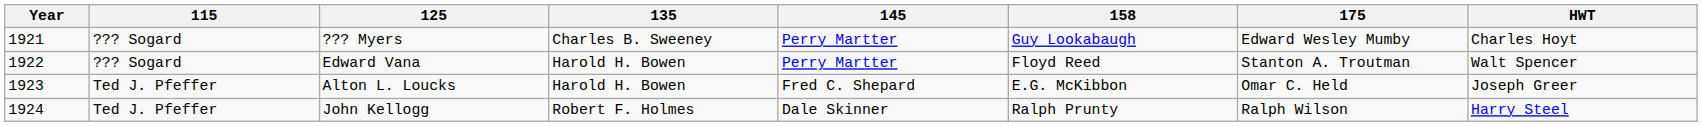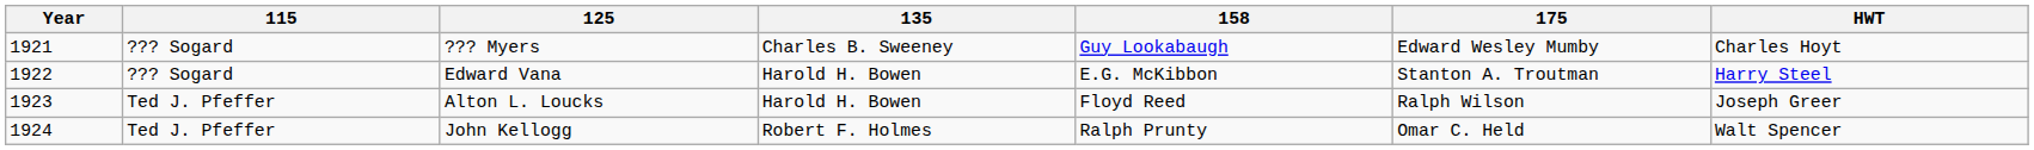- column: 145 | Perry Martter | Perry Martter | Fred C. Shepard | Dale Skinner
Edward Vana | 158: Floyd Reed -> E.G. McKibbon
Edward Vana | HWT: Walt Spencer -> Harry Steel
Alton L. Loucks | 158: E.G. McKibbon -> Floyd Reed
Alton L. Loucks | 175: Omar C. Held -> Ralph Wilson
John Kellogg | 175: Ralph Wilson -> Omar C. Held
John Kellogg | HWT: Harry Steel -> Walt Spencer
